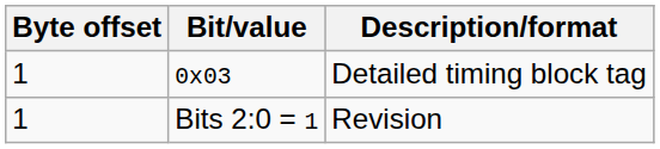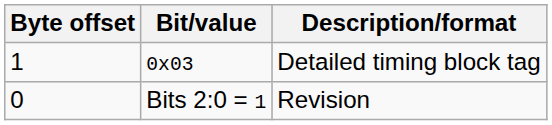Bits 2:0 = 1 | Byte offset: 1 -> 0
